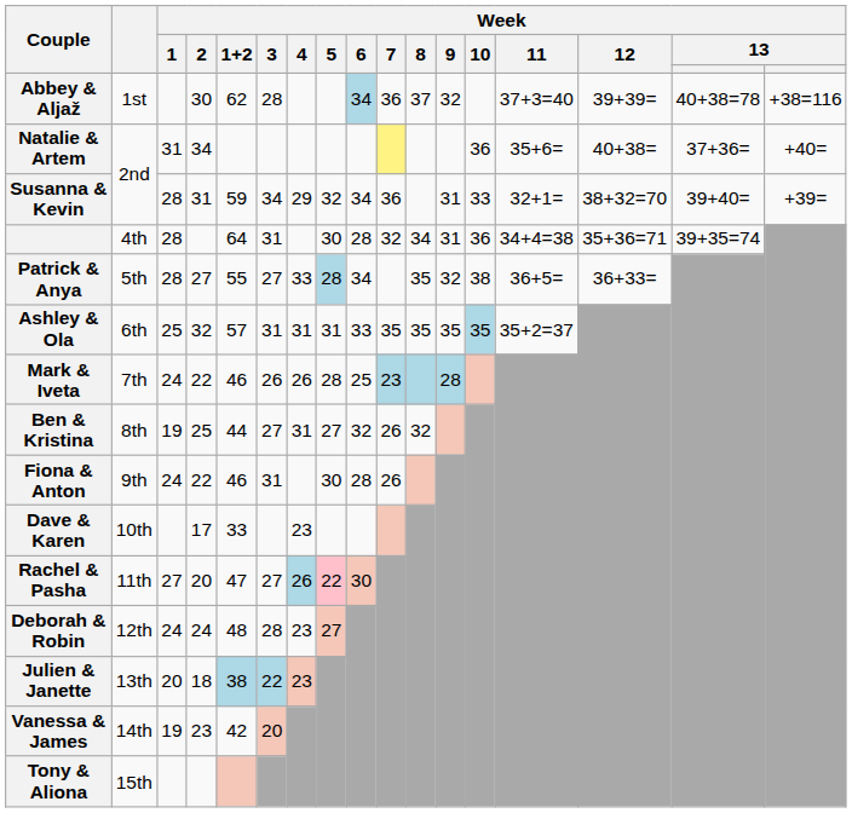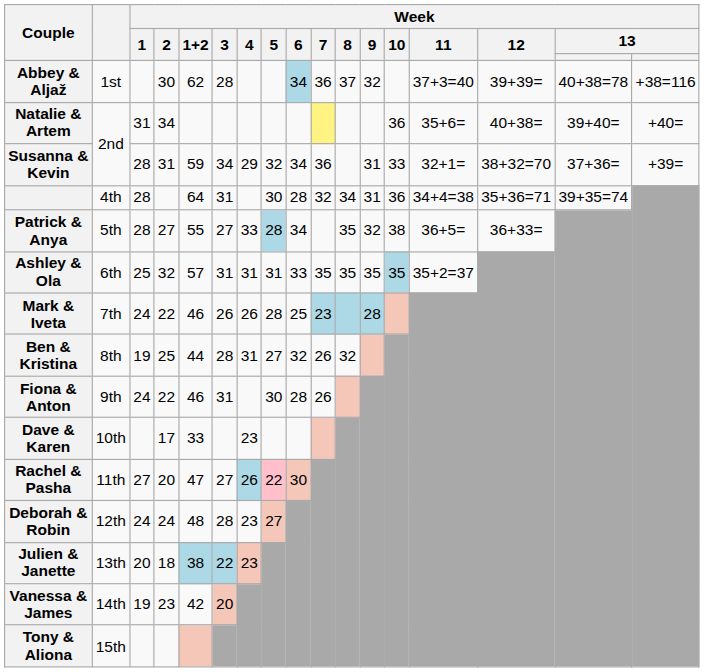Natalie & Artem | column 16: 37+36= -> 39+40=
Susanna & Kevin | column 16: 39+40= -> 37+36=
Ben & Kristina | Week / 3: 27 -> 28
